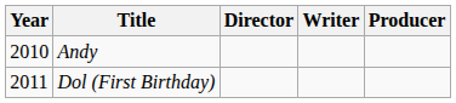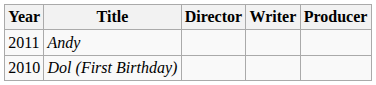Andy | Year: 2010 -> 2011
Dol (First Birthday) | Year: 2011 -> 2010
